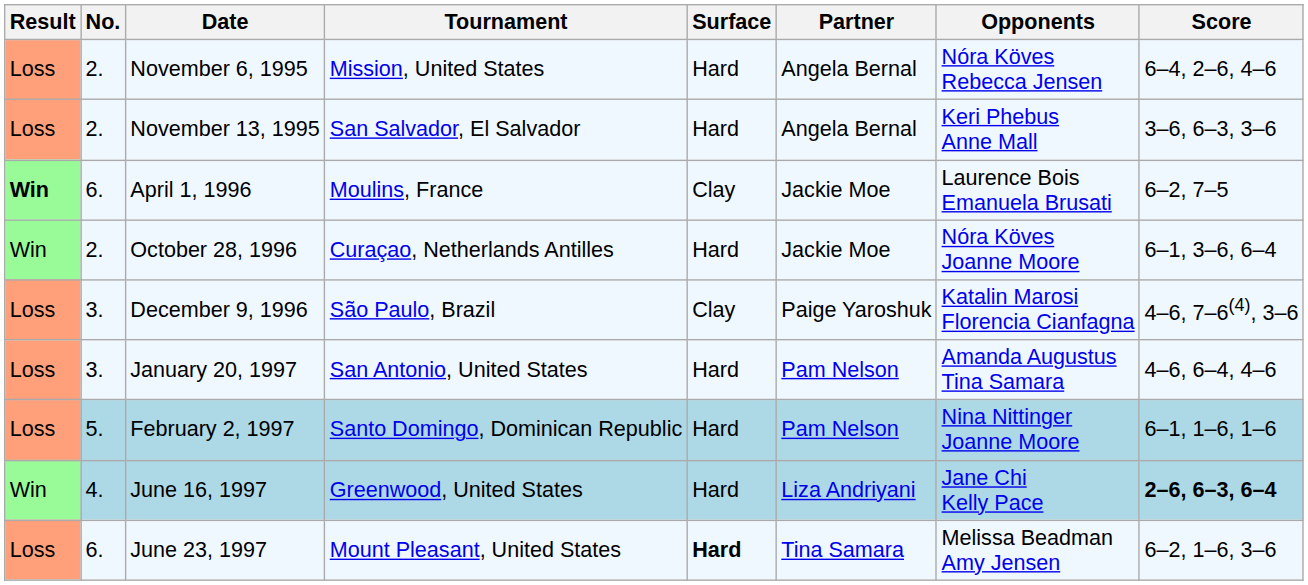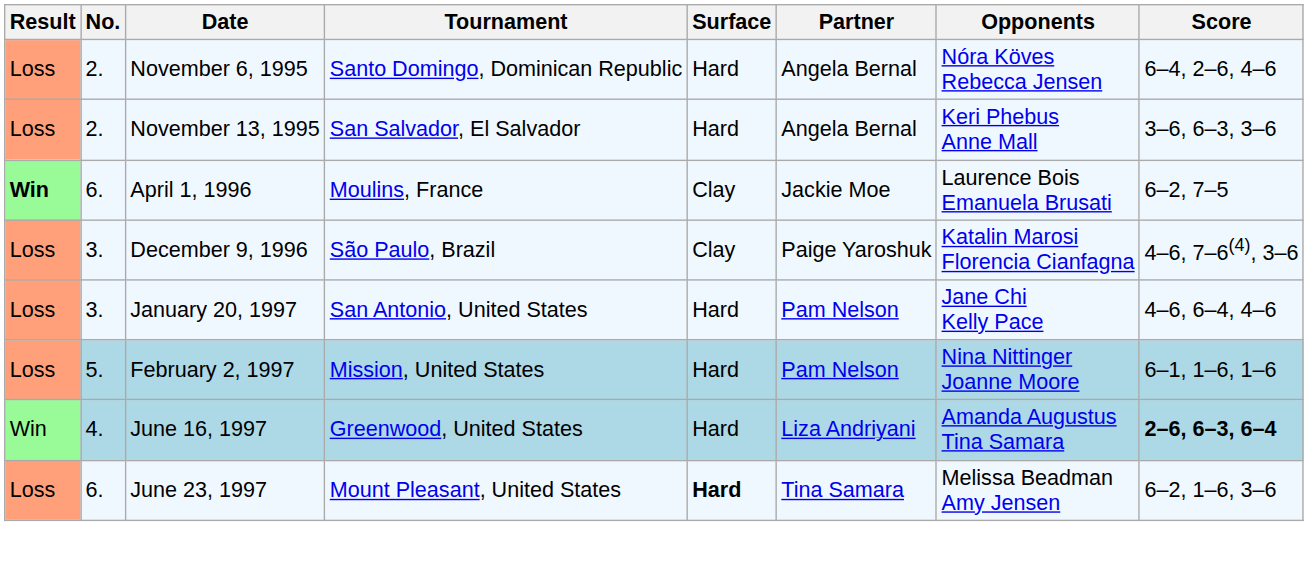November 6, 1995 | Tournament: Mission, United States -> Santo Domingo, Dominican Republic
- row: Win | 2. | October 28, 1996 | Curaçao, Netherlands Antilles | Hard | Jackie Moe | Nóra Köves Joanne Moore | 6–1, 3–6, 6–4
January 20, 1997 | Opponents: Amanda Augustus Tina Samara -> Jane Chi Kelly Pace
February 2, 1997 | Tournament: Santo Domingo, Dominican Republic -> Mission, United States
June 16, 1997 | Opponents: Jane Chi Kelly Pace -> Amanda Augustus Tina Samara
